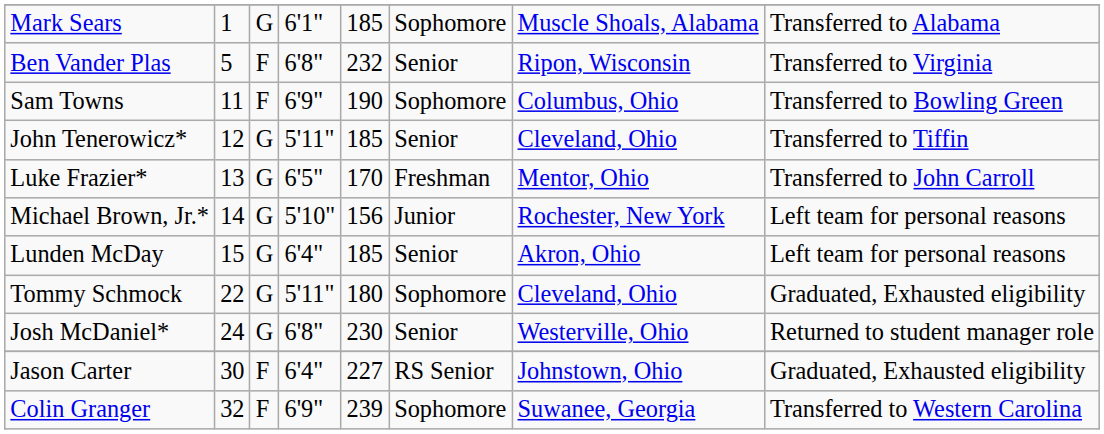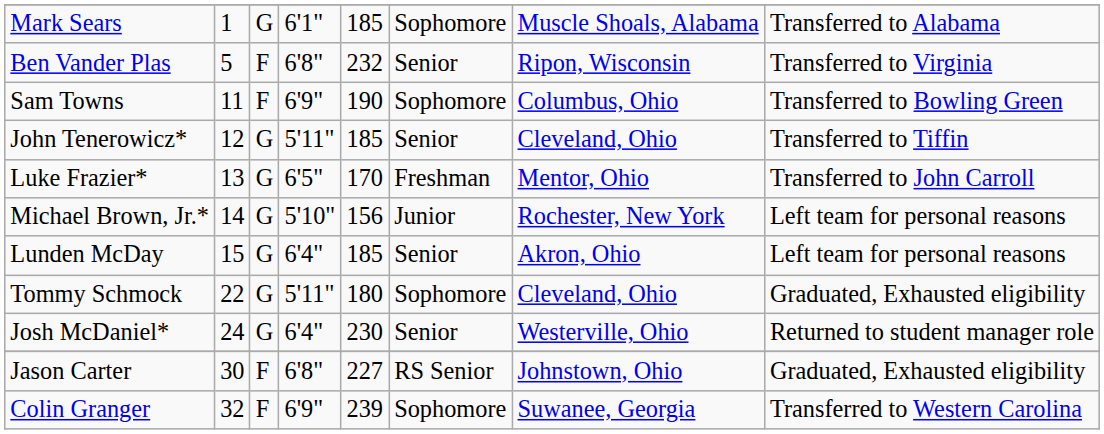Josh McDaniel* | column 4: 6'8" -> 6'4"
Jason Carter | column 4: 6'4" -> 6'8"
